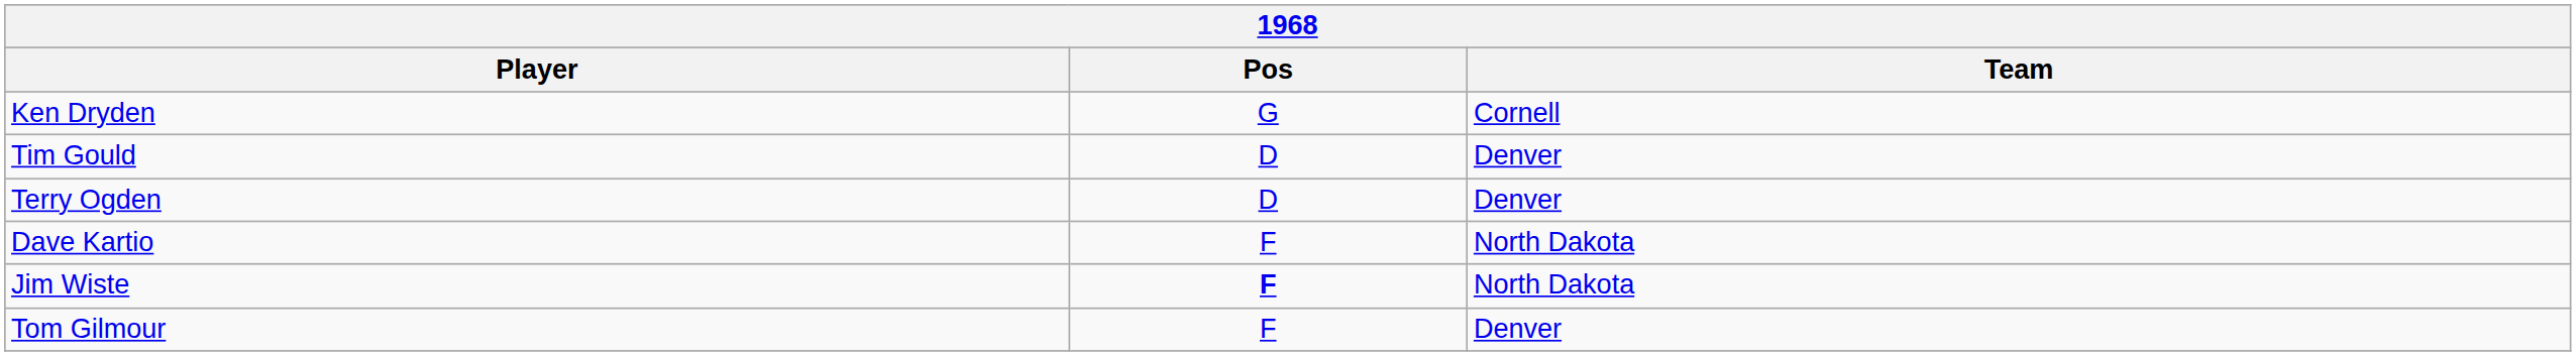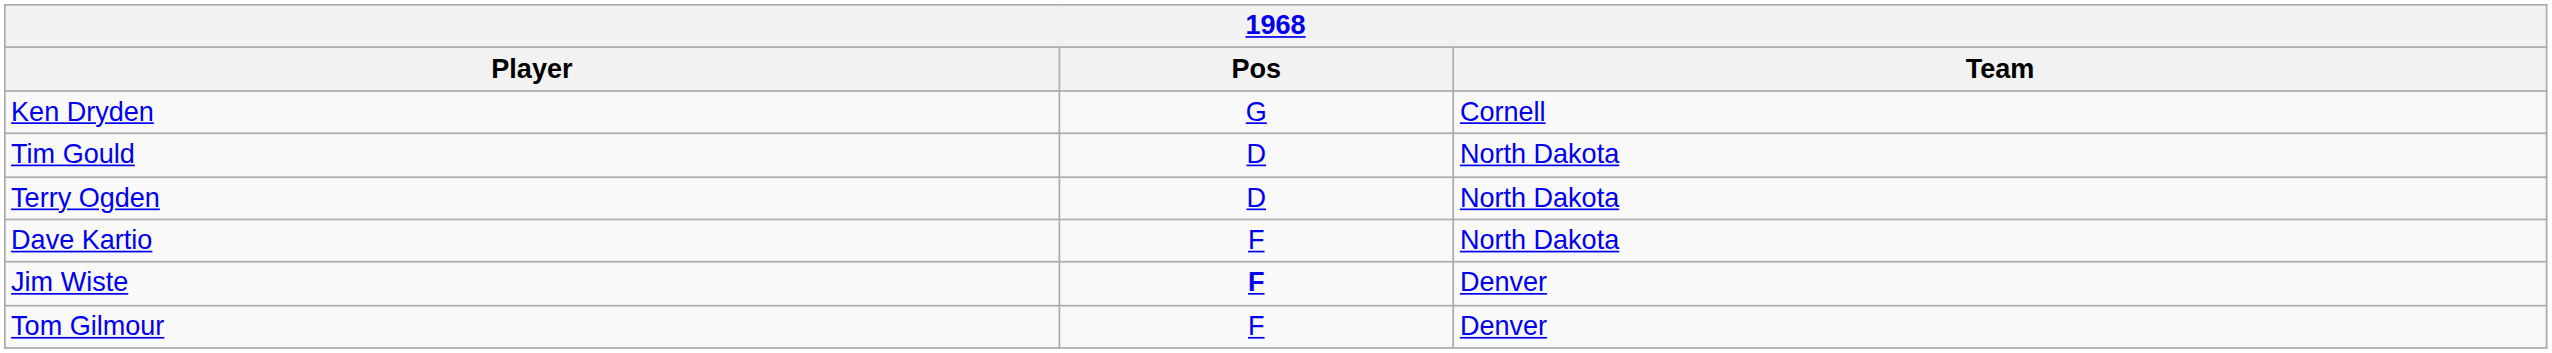Tim Gould | Team: Denver -> North Dakota
Terry Ogden | Team: Denver -> North Dakota
Jim Wiste | Team: North Dakota -> Denver
